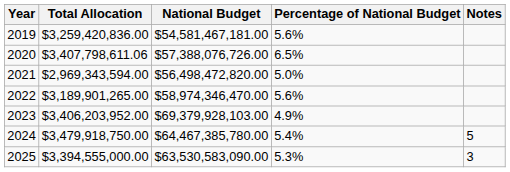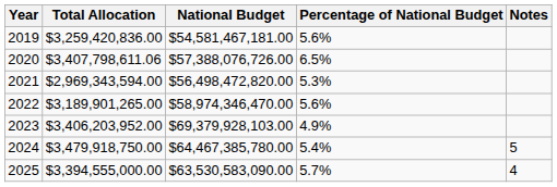2021 | Percentage of National Budget: 5.0% -> 5.3%
2025 | Percentage of National Budget: 5.3% -> 5.7%
2025 | Notes: 3 -> 4
